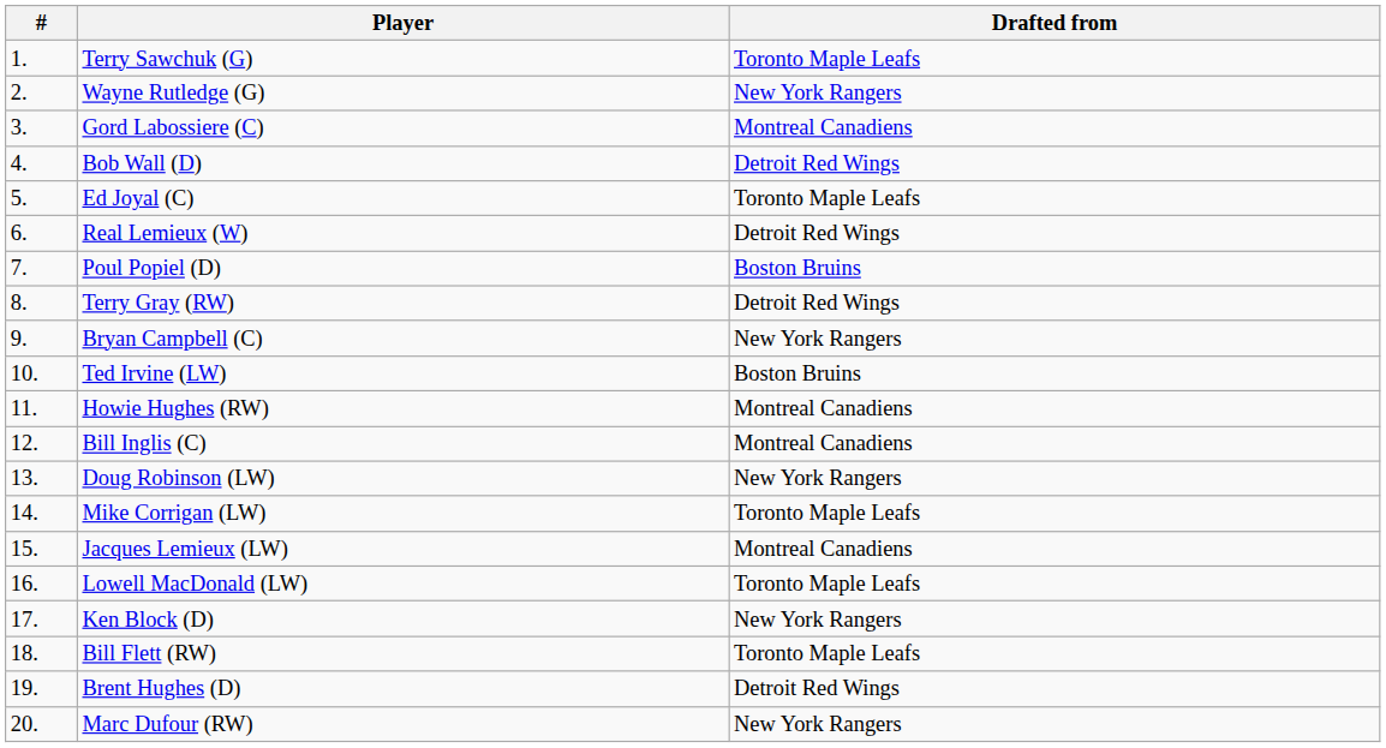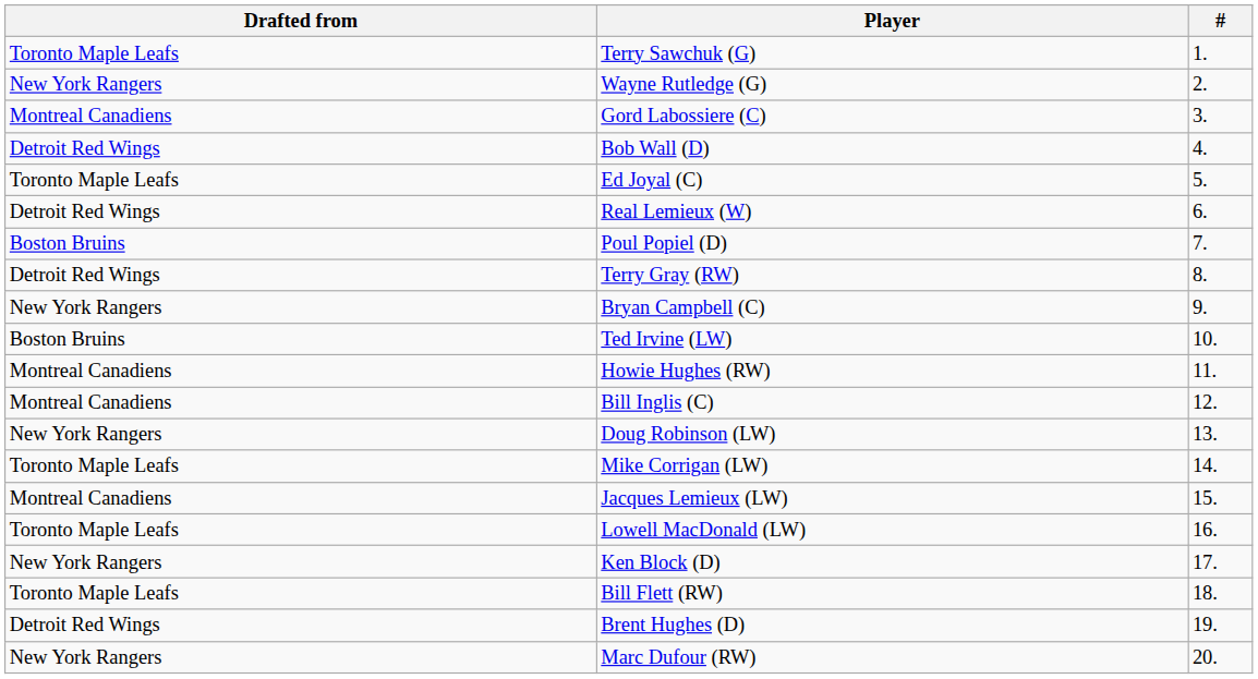columns swapped: # <-> Drafted from
